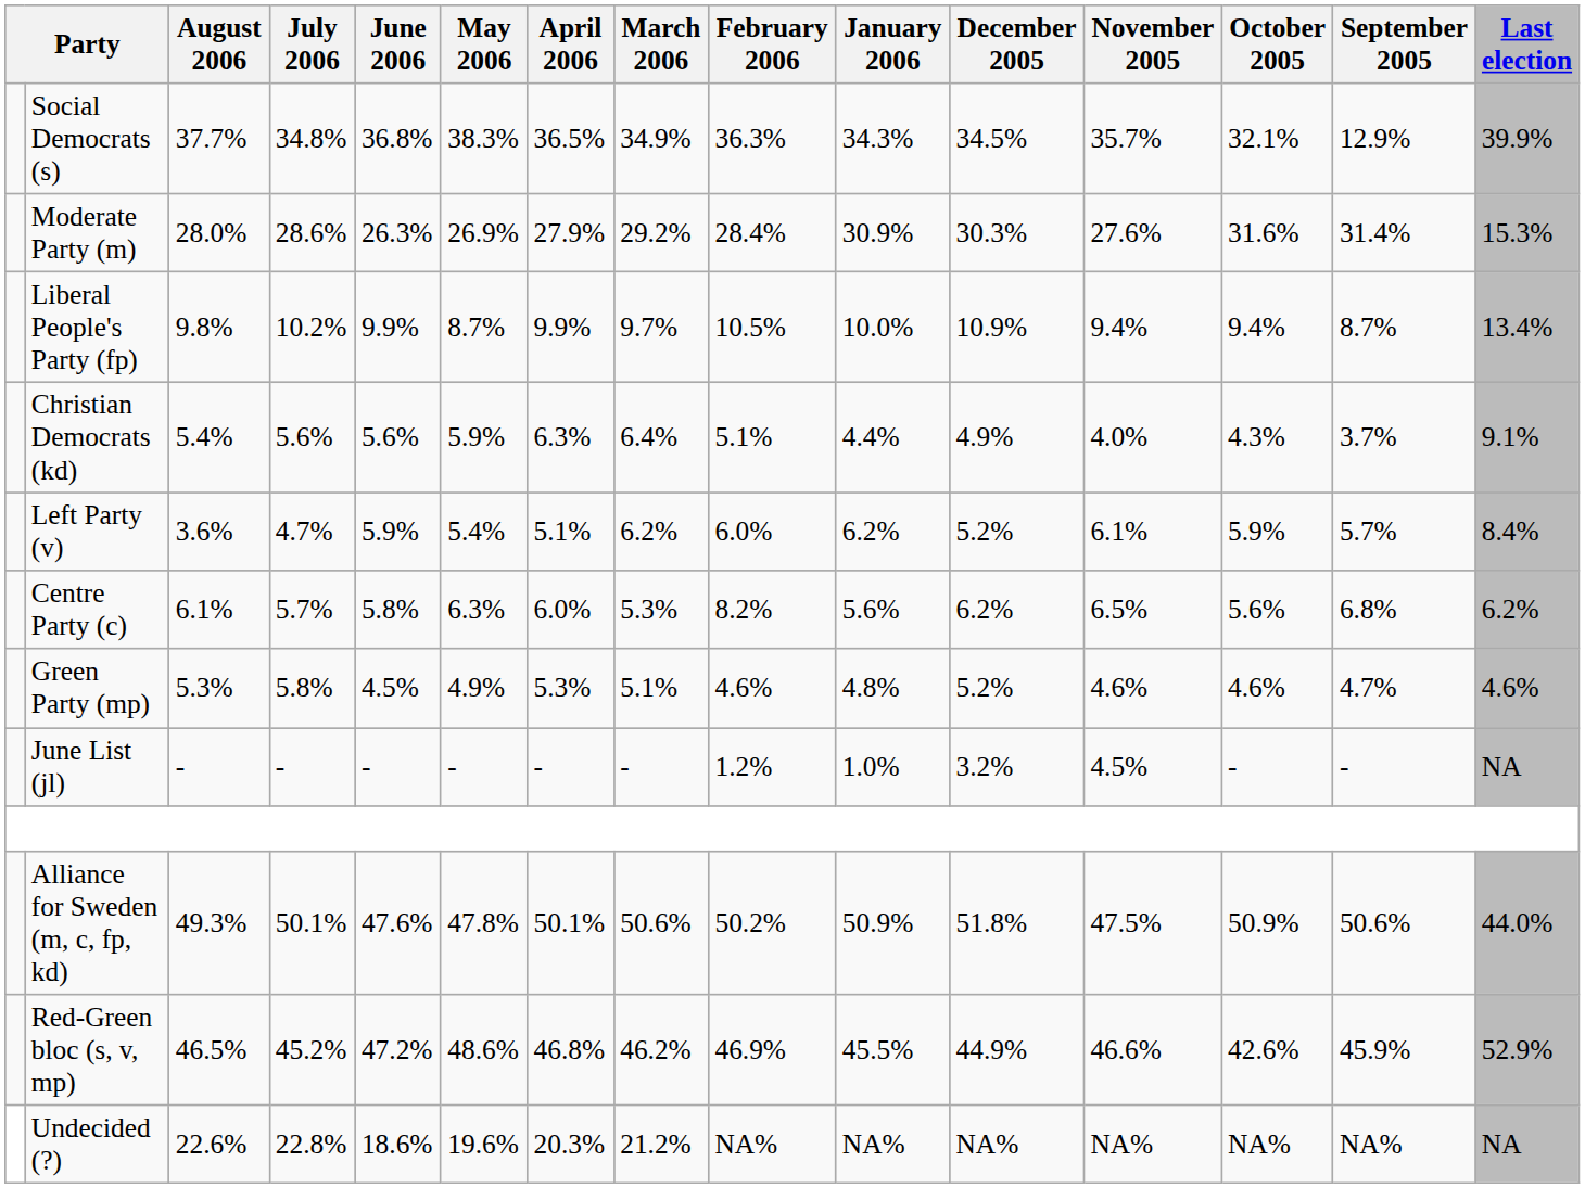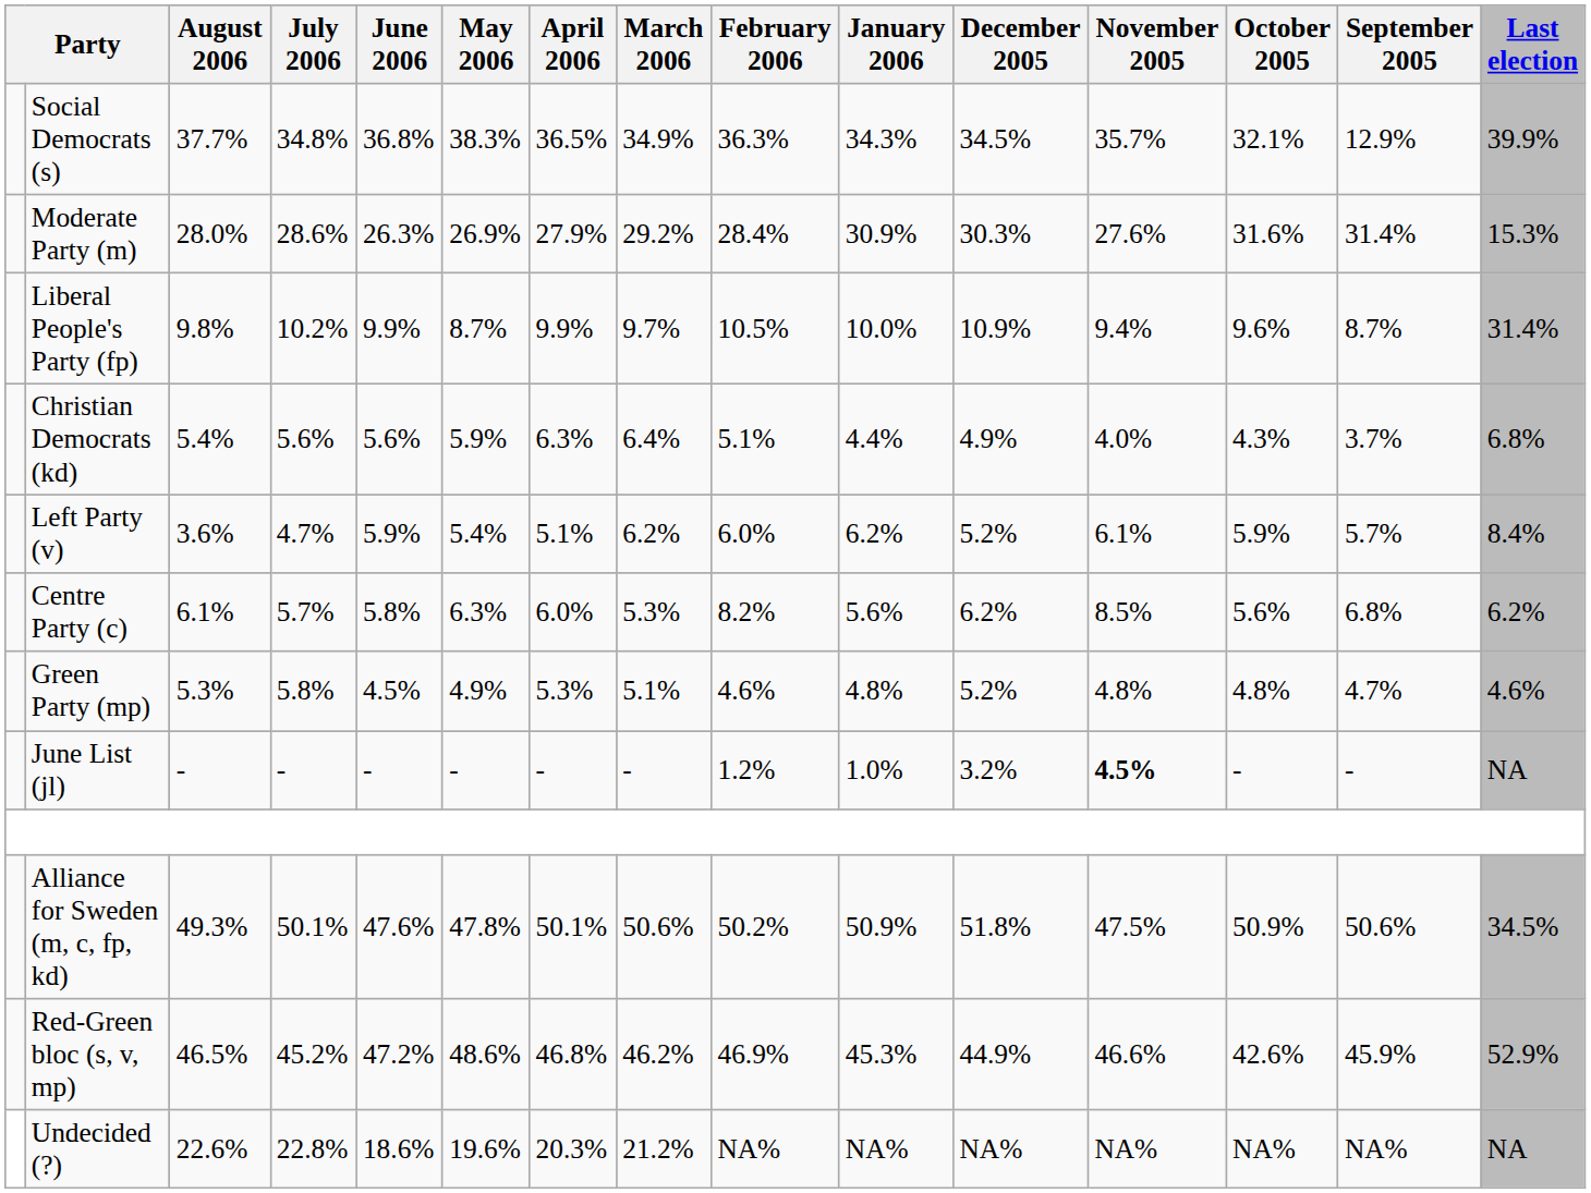Liberal People's Party (fp) | October 2005: 9.4% -> 9.6%
Liberal People's Party (fp) | Last election: 13.4% -> 31.4%
Christian Democrats (kd) | Last election: 9.1% -> 6.8%
Centre Party (c) | November 2005: 6.5% -> 8.5%
Green Party (mp) | November 2005: 4.6% -> 4.8%
Green Party (mp) | October 2005: 4.6% -> 4.8%
June List (jl) | November 2005: normal -> bold
Alliance for Sweden (m, c, fp, kd) | Last election: 44.0% -> 34.5%
Red-Green bloc (s, v, mp) | January 2006: 45.5% -> 45.3%
